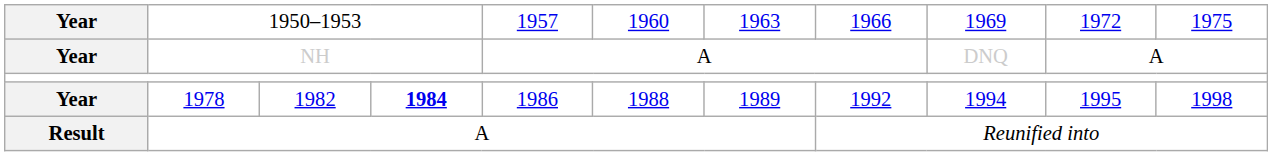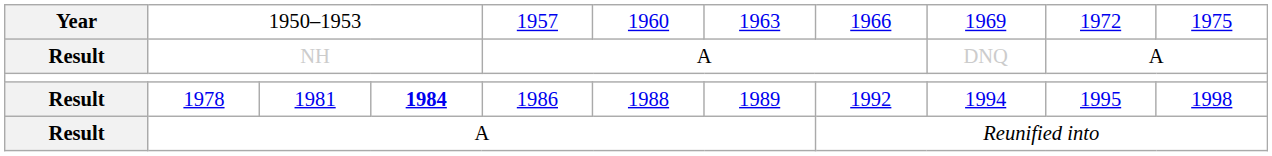NH | column 1: Year -> Result
1978 | column 1: Year -> Result
1978 | column 3: 1982 -> 1981
